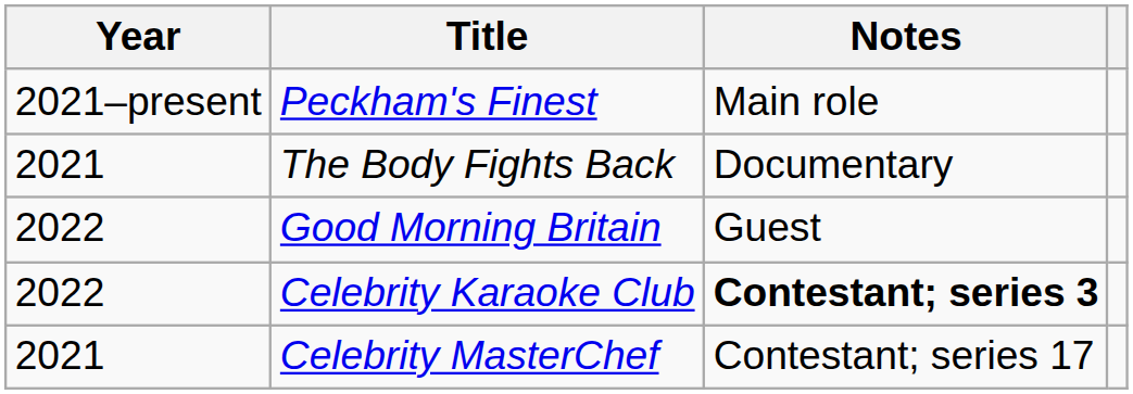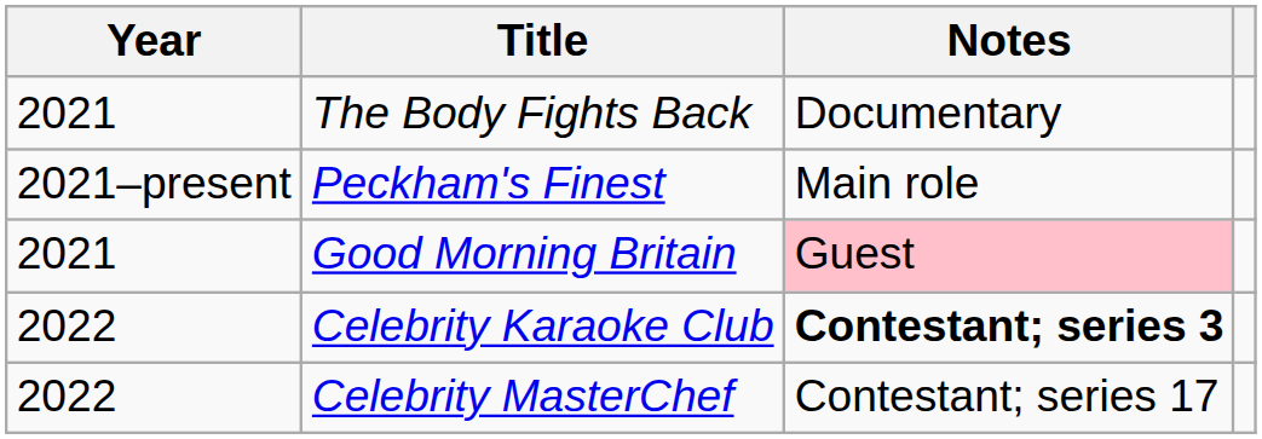rows swapped: The Body Fights Back <-> Peckham's Finest
Good Morning Britain | Year: 2022 -> 2021
Good Morning Britain | Notes: no background -> pink background
Celebrity MasterChef | Year: 2021 -> 2022
